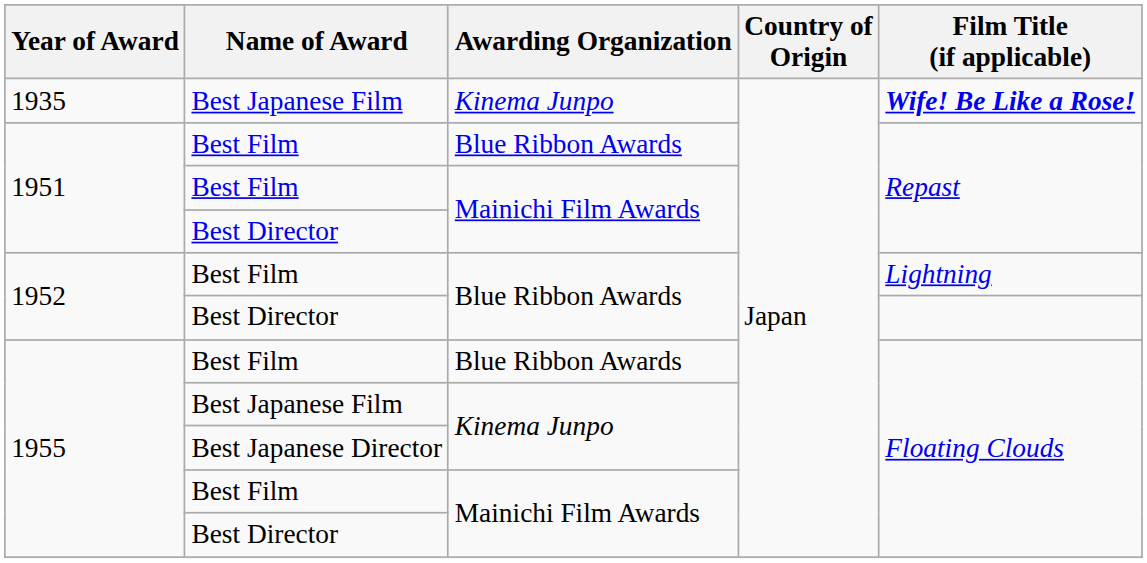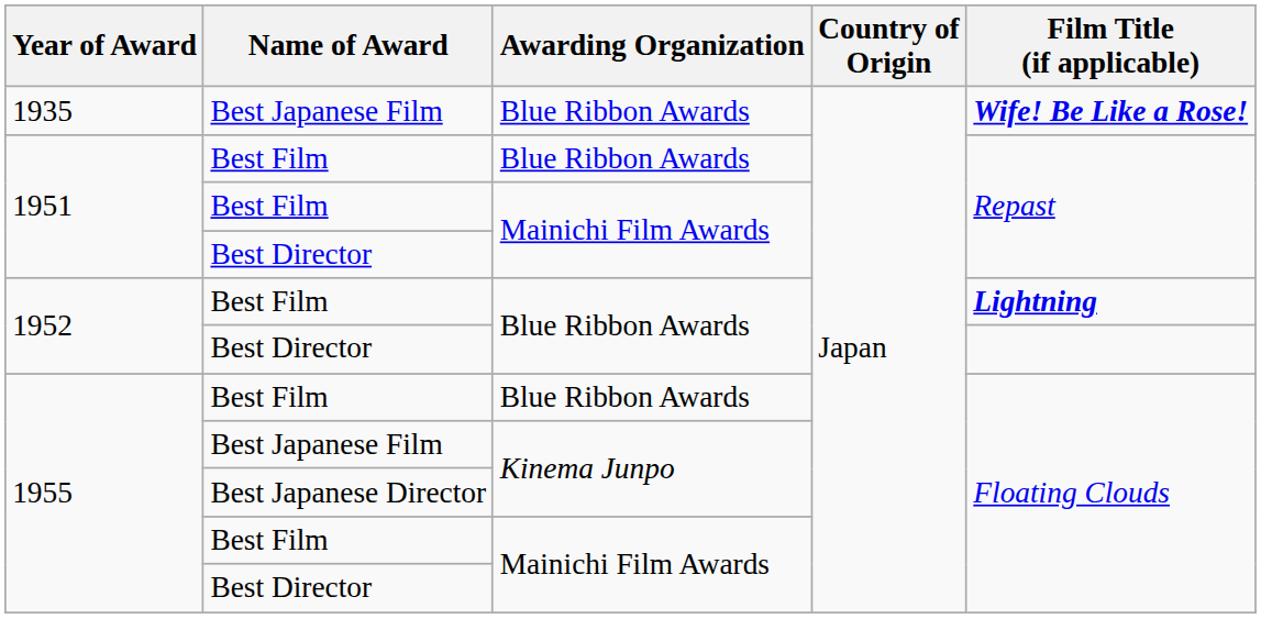1935 | Awarding Organization: Kinema Junpo -> Blue Ribbon Awards
1952 / Best Film | Film Title (if applicable): normal -> bold
